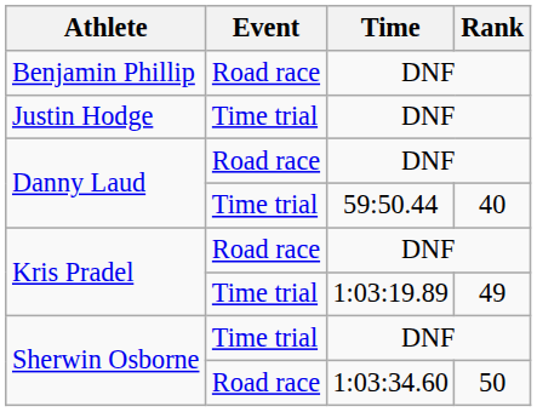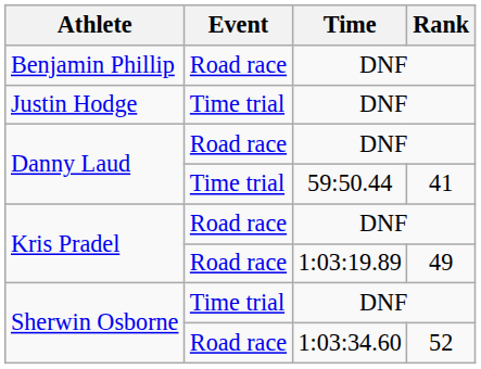Danny Laud / 59:50.44 | Rank: 40 -> 41
Kris Pradel / 1:03:19.89 | Event: Time trial -> Road race
Sherwin Osborne / 1:03:34.60 | Rank: 50 -> 52
